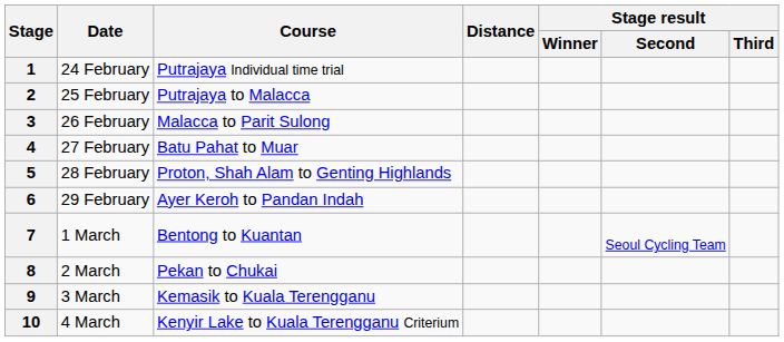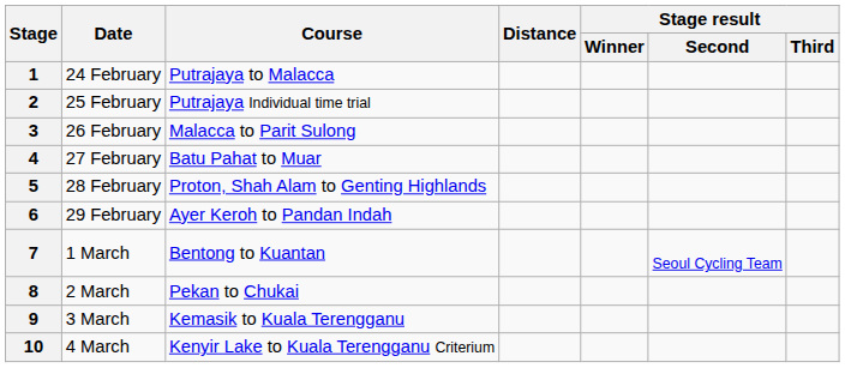1 | Course: Putrajaya Individual time trial -> Putrajaya to Malacca
2 | Course: Putrajaya to Malacca -> Putrajaya Individual time trial
